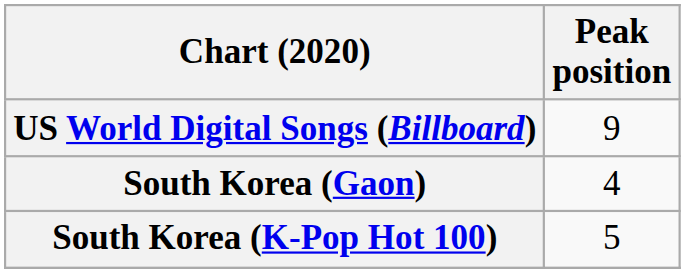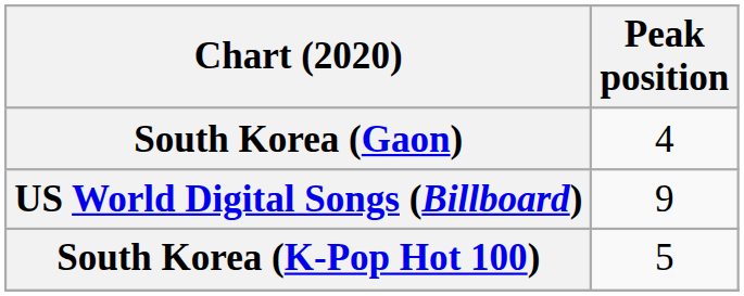rows swapped: South Korea (Gaon) <-> US World Digital Songs (Billboard)
